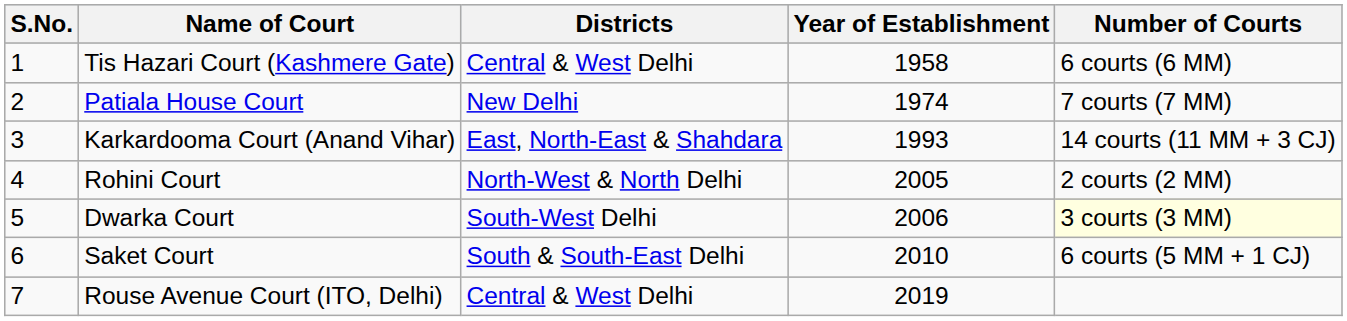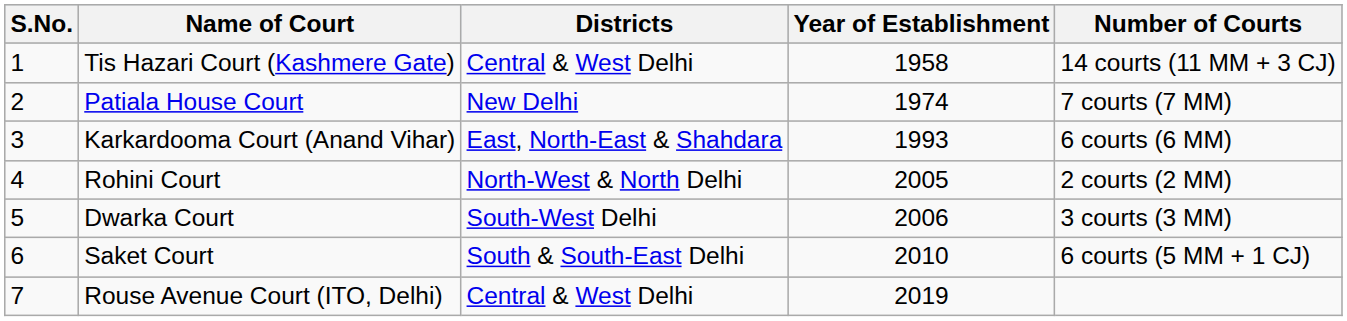Tis Hazari Court (Kashmere Gate) | Number of Courts: 6 courts (6 MM) -> 14 courts (11 MM + 3 CJ)
Karkardooma Court (Anand Vihar) | Number of Courts: 14 courts (11 MM + 3 CJ) -> 6 courts (6 MM)
Dwarka Court | Number of Courts: lightyellow background -> no background
